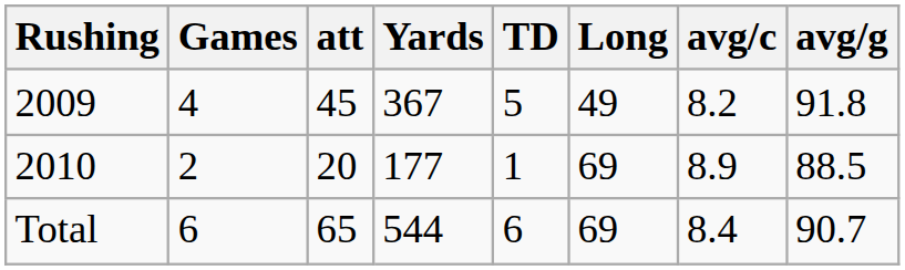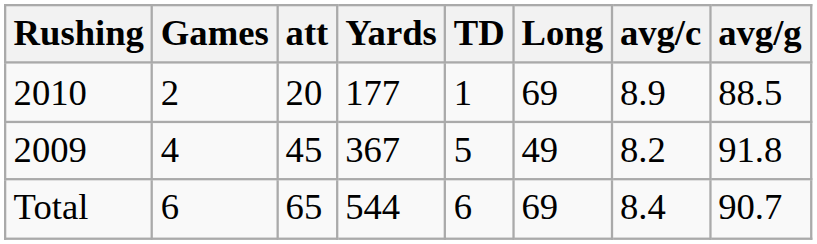rows swapped: 2009 <-> 2010
